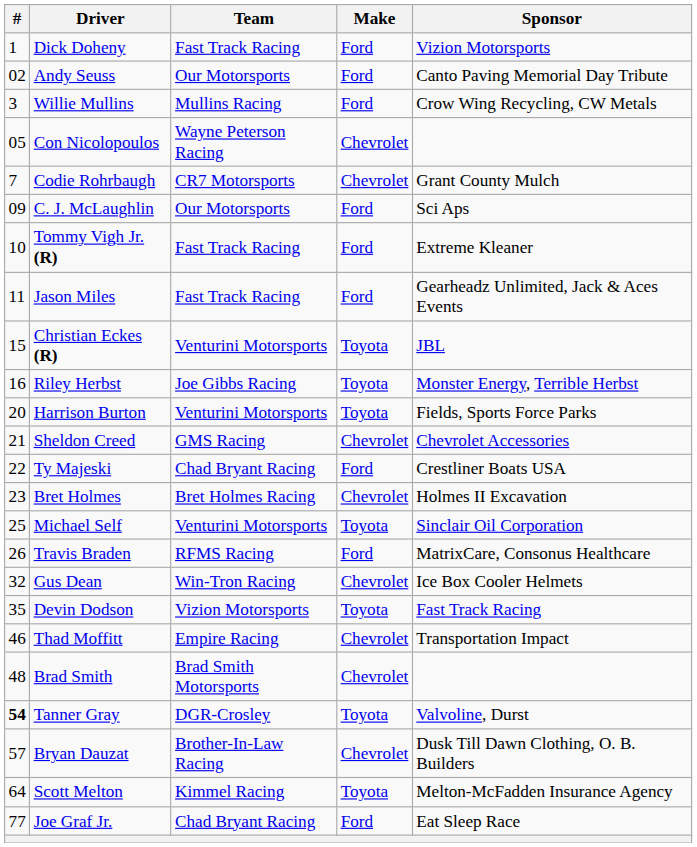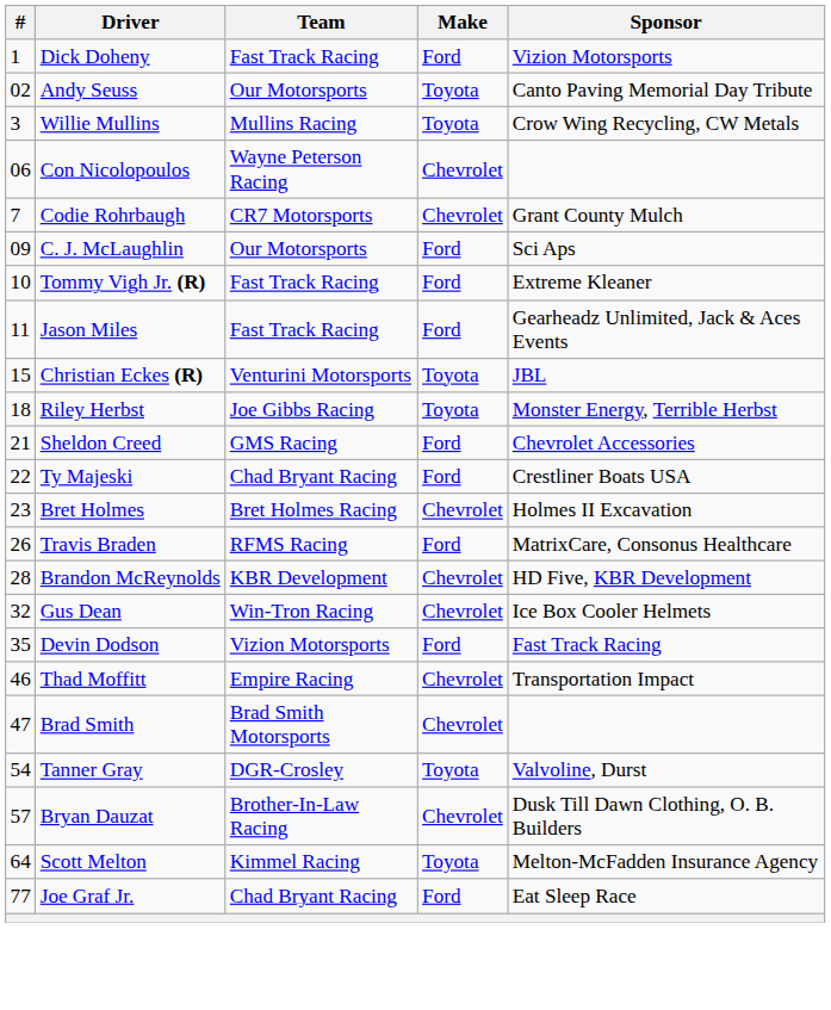Andy Seuss | Make: Ford -> Toyota
Willie Mullins | Make: Ford -> Toyota
Con Nicolopoulos | #: 05 -> 06
Riley Herbst | #: 16 -> 18
- row: 20 | Harrison Burton | Venturini Motorsports | Toyota | Fields, Sports Force Parks
Sheldon Creed | Make: Chevrolet -> Ford
- row: 25 | Michael Self | Venturini Motorsports | Toyota | Sinclair Oil Corporation
+ row: 28 | Brandon McReynolds | KBR Development | Chevrolet | HD Five, KBR Development
Devin Dodson | Make: Toyota -> Ford
Brad Smith | #: 48 -> 47
Tanner Gray | #: bold -> normal
